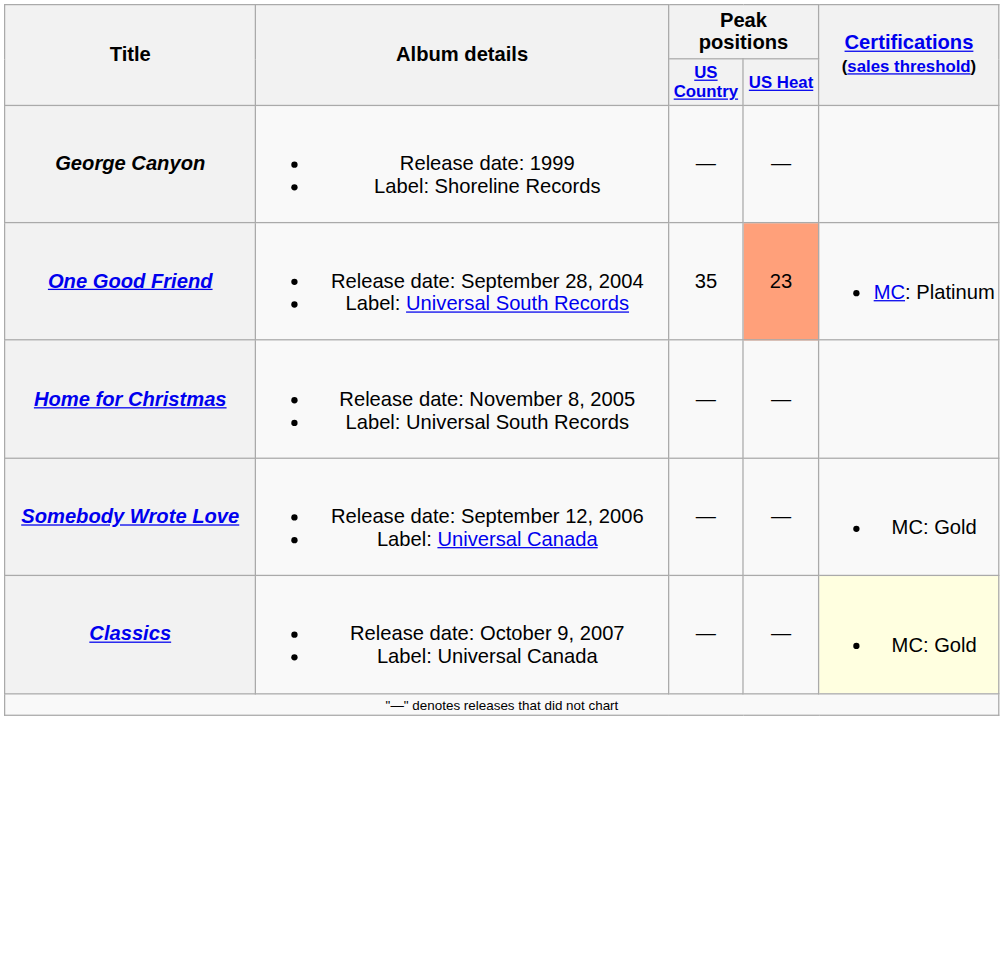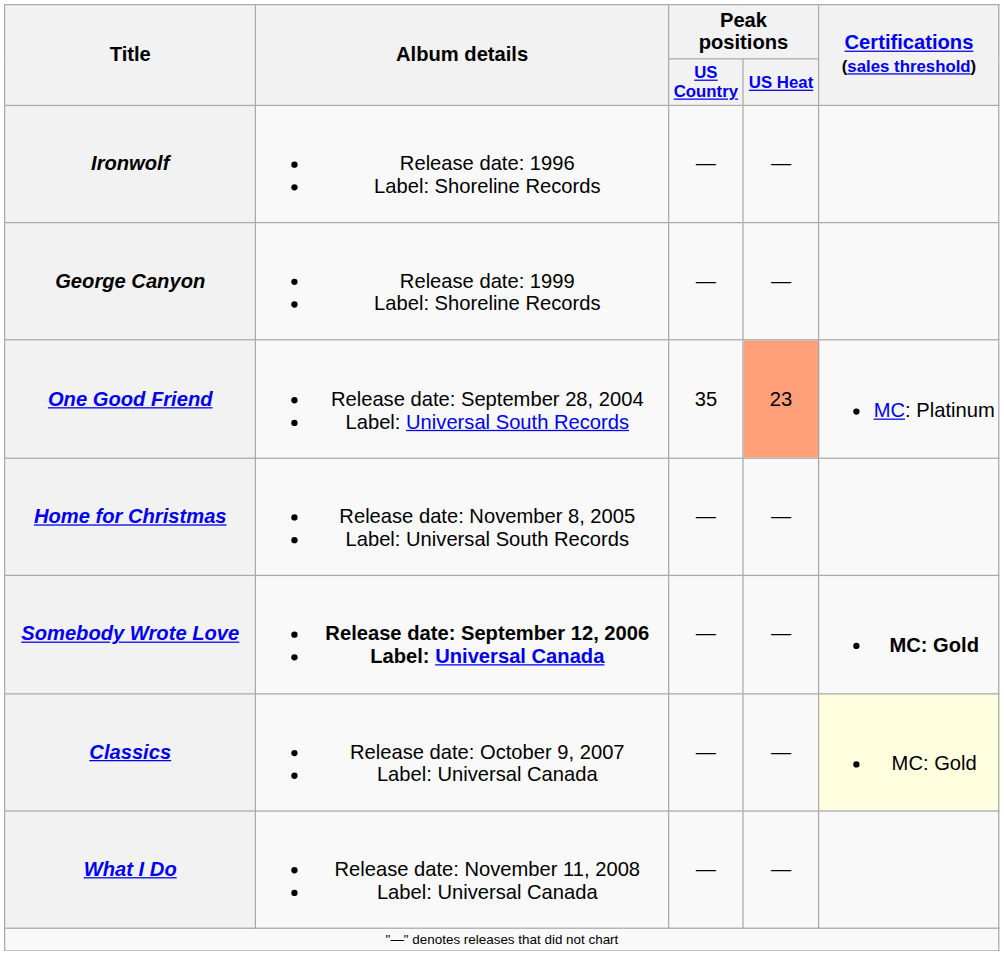+ row: Ironwolf | Release date: 1996 Label: Shoreline Records | — | —
Somebody Wrote Love | Album details: normal -> bold
Somebody Wrote Love | Certifications (sales threshold): normal -> bold
+ row: What I Do | Release date: November 11, 2008 Label: Universal Canada | — | —
